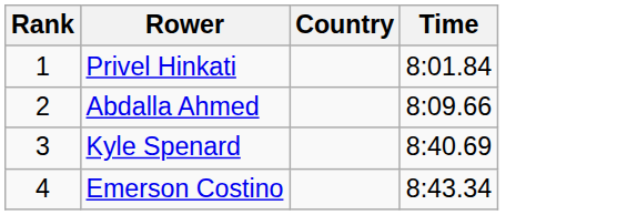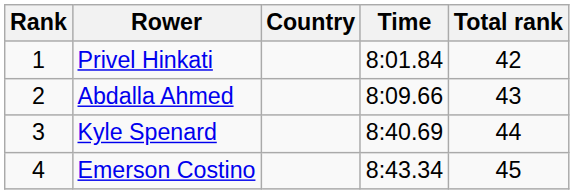+ column: Total rank | 42 | 43 | 44 | 45
